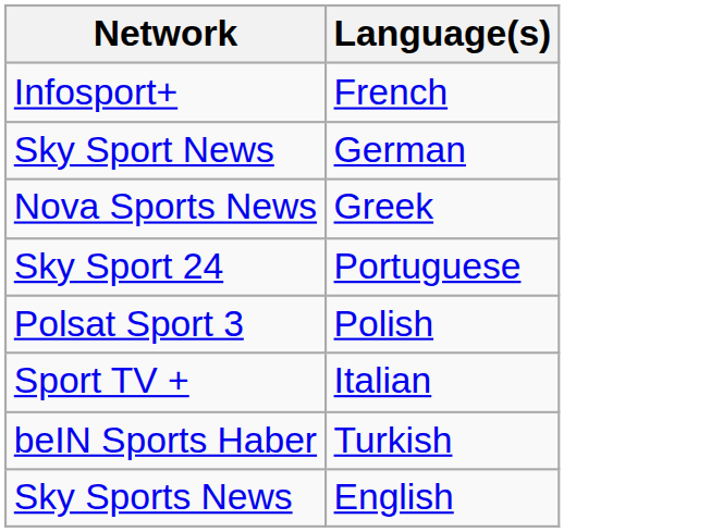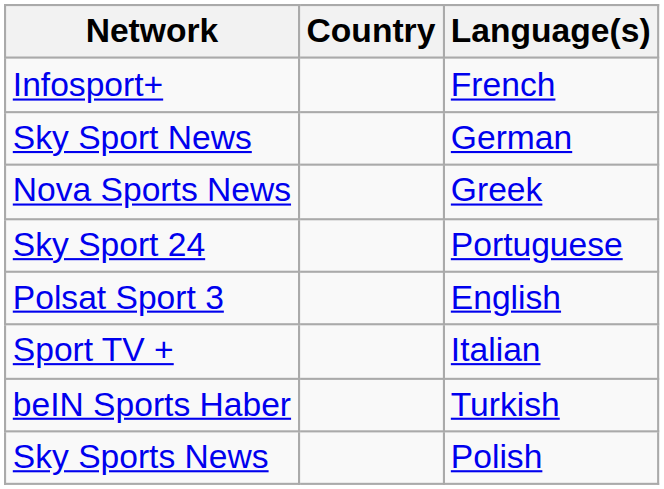+ column: Country
Polsat Sport 3 | Language(s): Polish -> English
Sky Sports News | Language(s): English -> Polish
